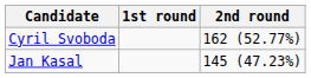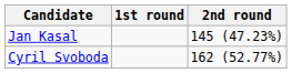rows swapped: Cyril Svoboda <-> Jan Kasal
